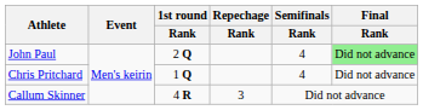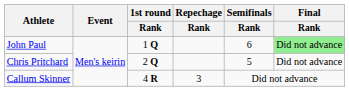John Paul | 1st round / Rank: 2 Q -> 1 Q
John Paul | Semifinals / Rank: 4 -> 6
Chris Pritchard | 1st round / Rank: 1 Q -> 2 Q
Chris Pritchard | Semifinals / Rank: 4 -> 5
